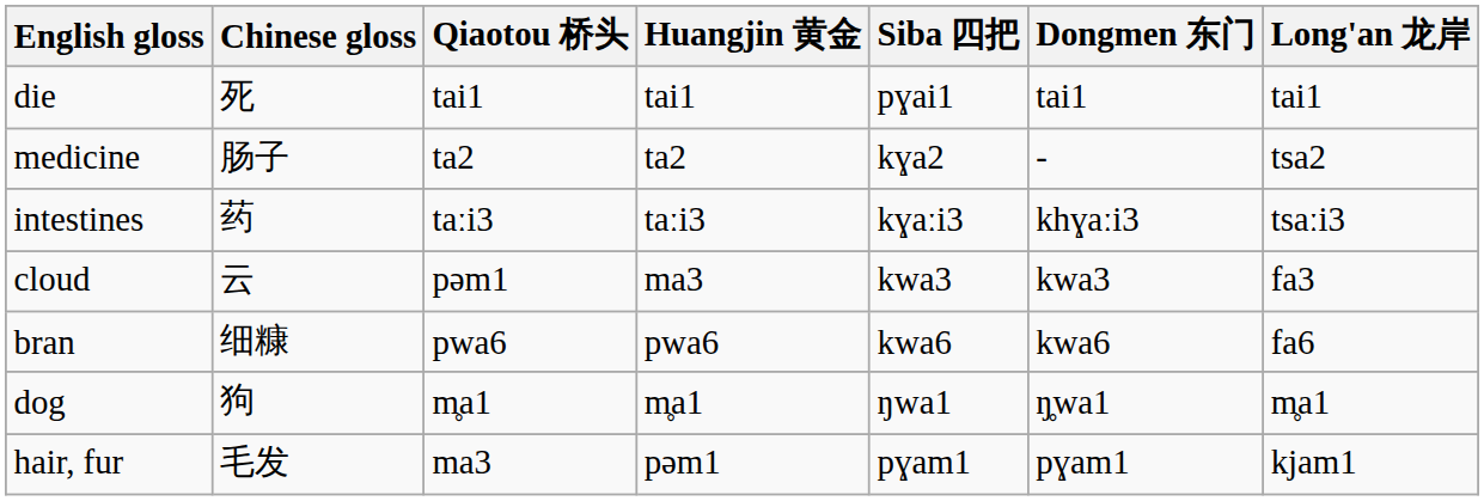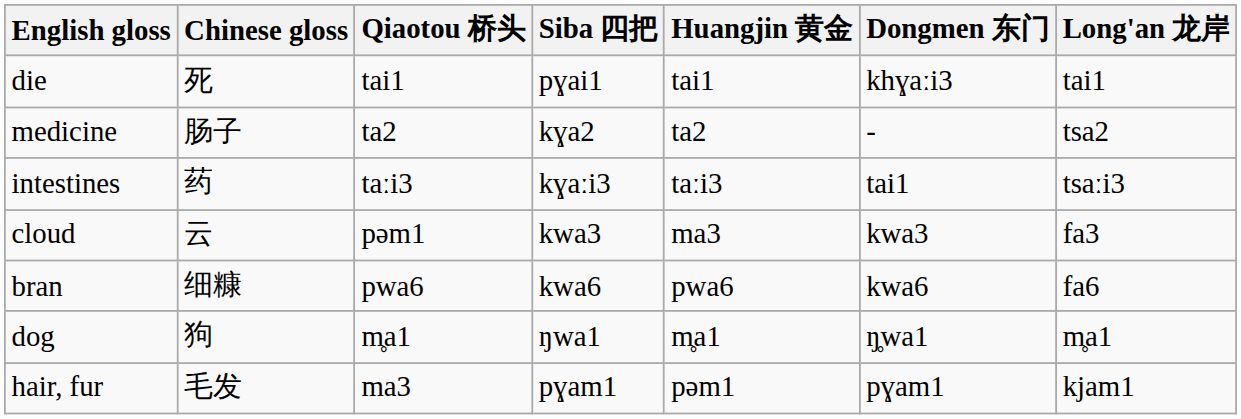columns swapped: Huangjin 黄金 <-> Siba 四把
die | Dongmen 东门: tai1 -> khɣaːi3
intestines | Dongmen 东门: khɣaːi3 -> tai1
